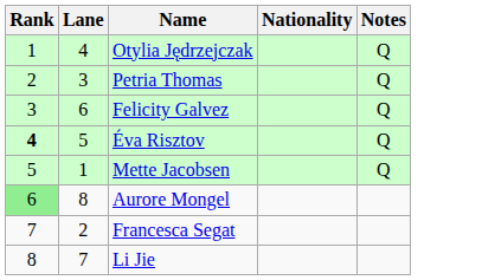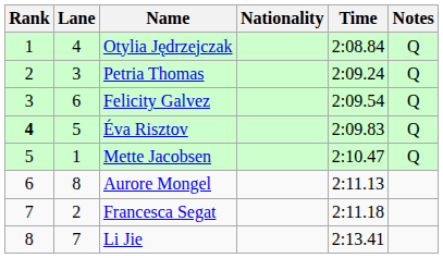+ column: Time | 2:08.84 | 2:09.24 | 2:09.54 | 2:09.83 | 2:10.47 | 2:11.13 | 2:11.18 | 2:13.41
Aurore Mongel | Rank: lightgreen background -> no background
